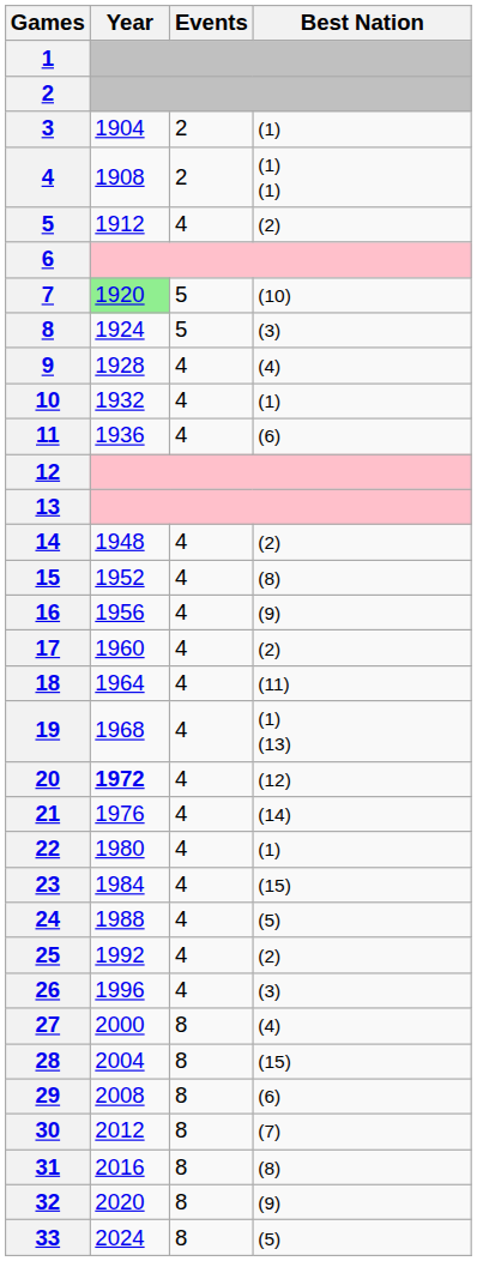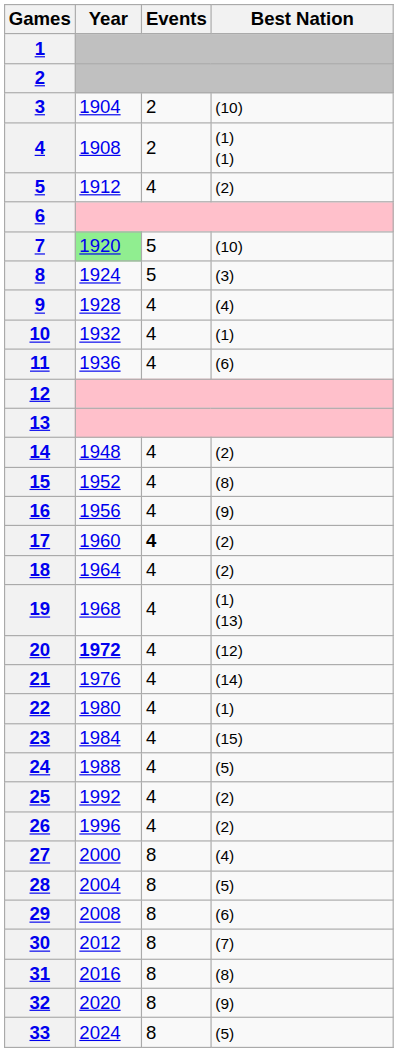3 | Best Nation: (1) -> (10)
17 | Events: normal -> bold
18 | Best Nation: (11) -> (2)
26 | Best Nation: (3) -> (2)
28 | Best Nation: (15) -> (5)
